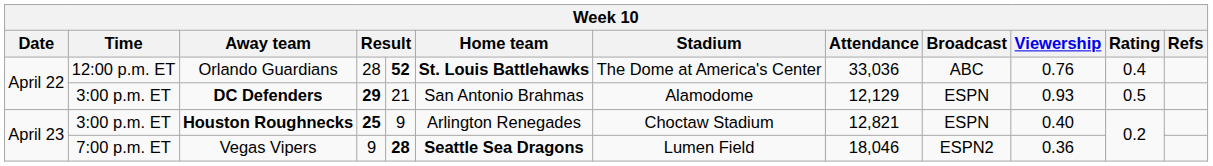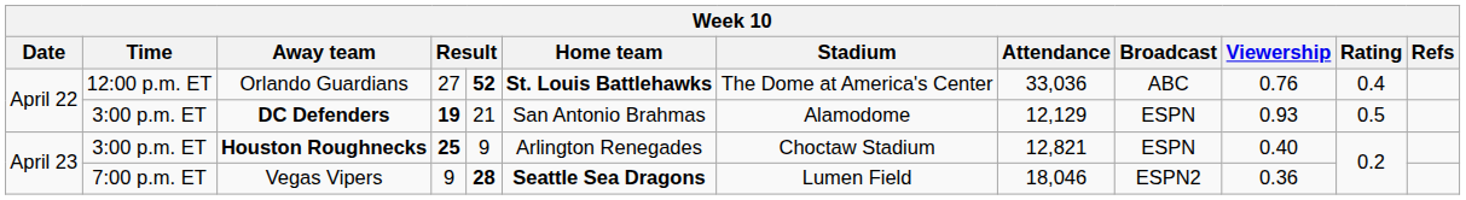Orlando Guardians | column 4: 28 -> 27
DC Defenders | column 4: 29 -> 19
